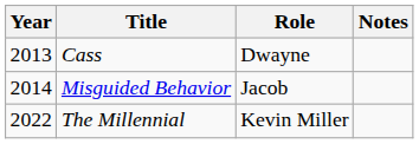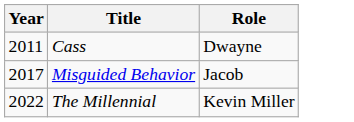- column: Notes
Cass | Year: 2013 -> 2011
Misguided Behavior | Year: 2014 -> 2017
